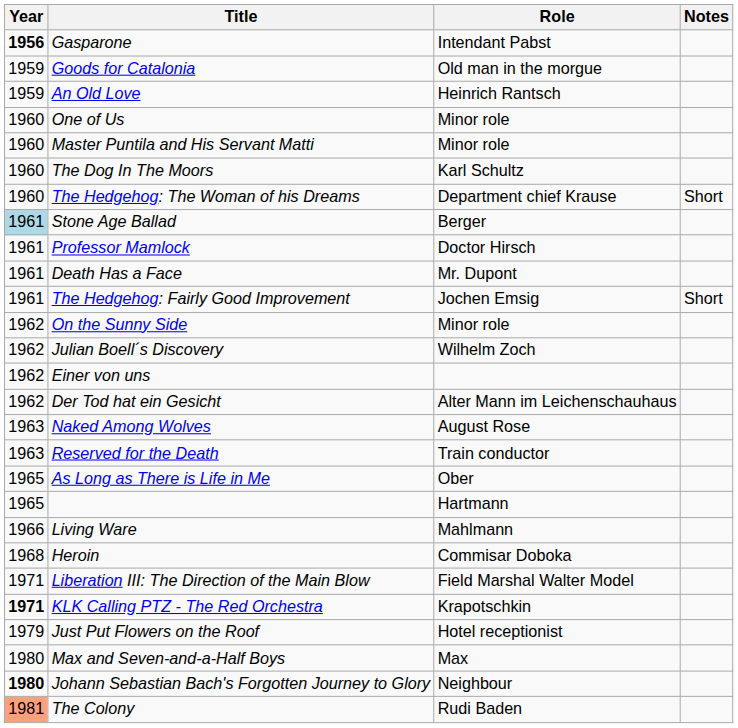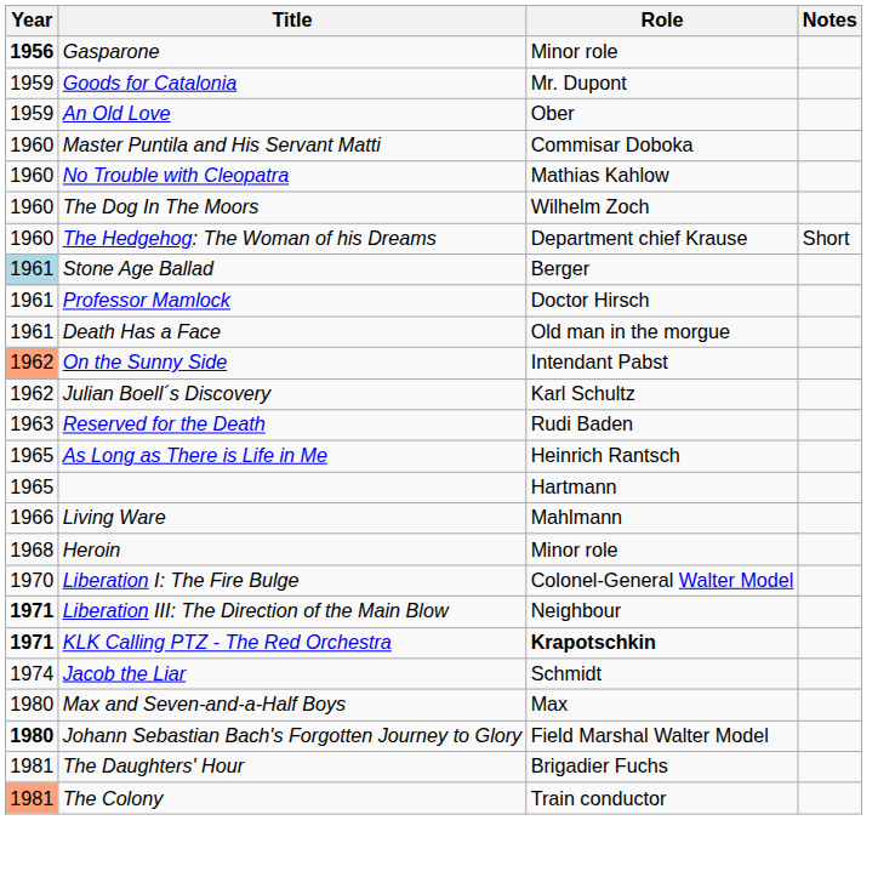Gasparone | Role: Intendant Pabst -> Minor role
Goods for Catalonia | Role: Old man in the morgue -> Mr. Dupont
An Old Love | Role: Heinrich Rantsch -> Ober
- row: 1960 | One of Us | Minor role
Master Puntila and His Servant Matti | Role: Minor role -> Commisar Doboka
+ row: 1960 | No Trouble with Cleopatra | Mathias Kahlow
The Dog In The Moors | Role: Karl Schultz -> Wilhelm Zoch
Death Has a Face | Role: Mr. Dupont -> Old man in the morgue
- row: 1961 | The Hedgehog: Fairly Good Improvement | Jochen Emsig | Short
On the Sunny Side | Year: no background -> lightsalmon background
On the Sunny Side | Role: Minor role -> Intendant Pabst
Julian Boell´s Discovery | Role: Wilhelm Zoch -> Karl Schultz
- row: 1962 | Einer von uns
- row: 1962 | Der Tod hat ein Gesicht | Alter Mann im Leichenschauhaus
- row: 1963 | Naked Among Wolves | August Rose
Reserved for the Death | Role: Train conductor -> Rudi Baden
As Long as There is Life in Me | Role: Ober -> Heinrich Rantsch
Heroin | Role: Commisar Doboka -> Minor role
+ row: 1970 | Liberation I: The Fire Bulge | Colonel-General Walter Model
Liberation III: The Direction of the Main Blow | Year: normal -> bold
Liberation III: The Direction of the Main Blow | Role: Field Marshal Walter Model -> Neighbour
KLK Calling PTZ - The Red Orchestra | Role: normal -> bold
+ row: 1974 | Jacob the Liar | Schmidt
- row: 1979 | Just Put Flowers on the Roof | Hotel receptionist
Johann Sebastian Bach's Forgotten Journey to Glory | Role: Neighbour -> Field Marshal Walter Model
+ row: 1981 | The Daughters' Hour | Brigadier Fuchs
The Colony | Role: Rudi Baden -> Train conductor
